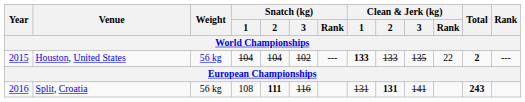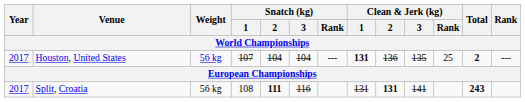Houston, United States | Year: 2015 -> 2017
Houston, United States | Snatch (kg) / 1: 104 -> 107
Houston, United States | Snatch (kg) / 3: 102 -> 104
Houston, United States | Clean & Jerk (kg) / 1: 133 -> 131
Houston, United States | Clean & Jerk (kg) / 2: 133 -> 136
Houston, United States | Clean & Jerk (kg) / Rank: 22 -> 25
Split, Croatia | Year: 2016 -> 2017
